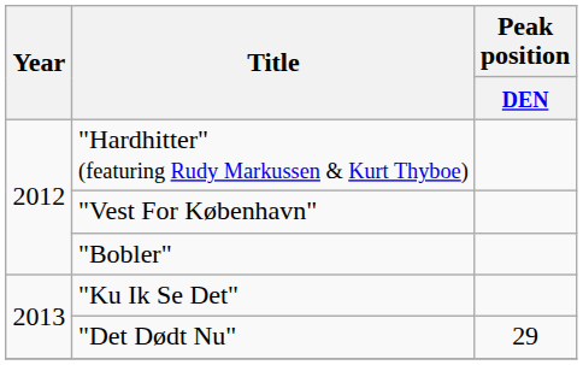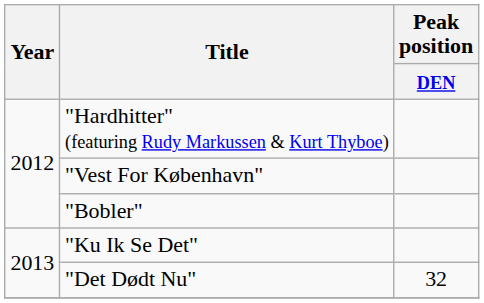"Det Dødt Nu" | Peak position / DEN: 29 -> 32
